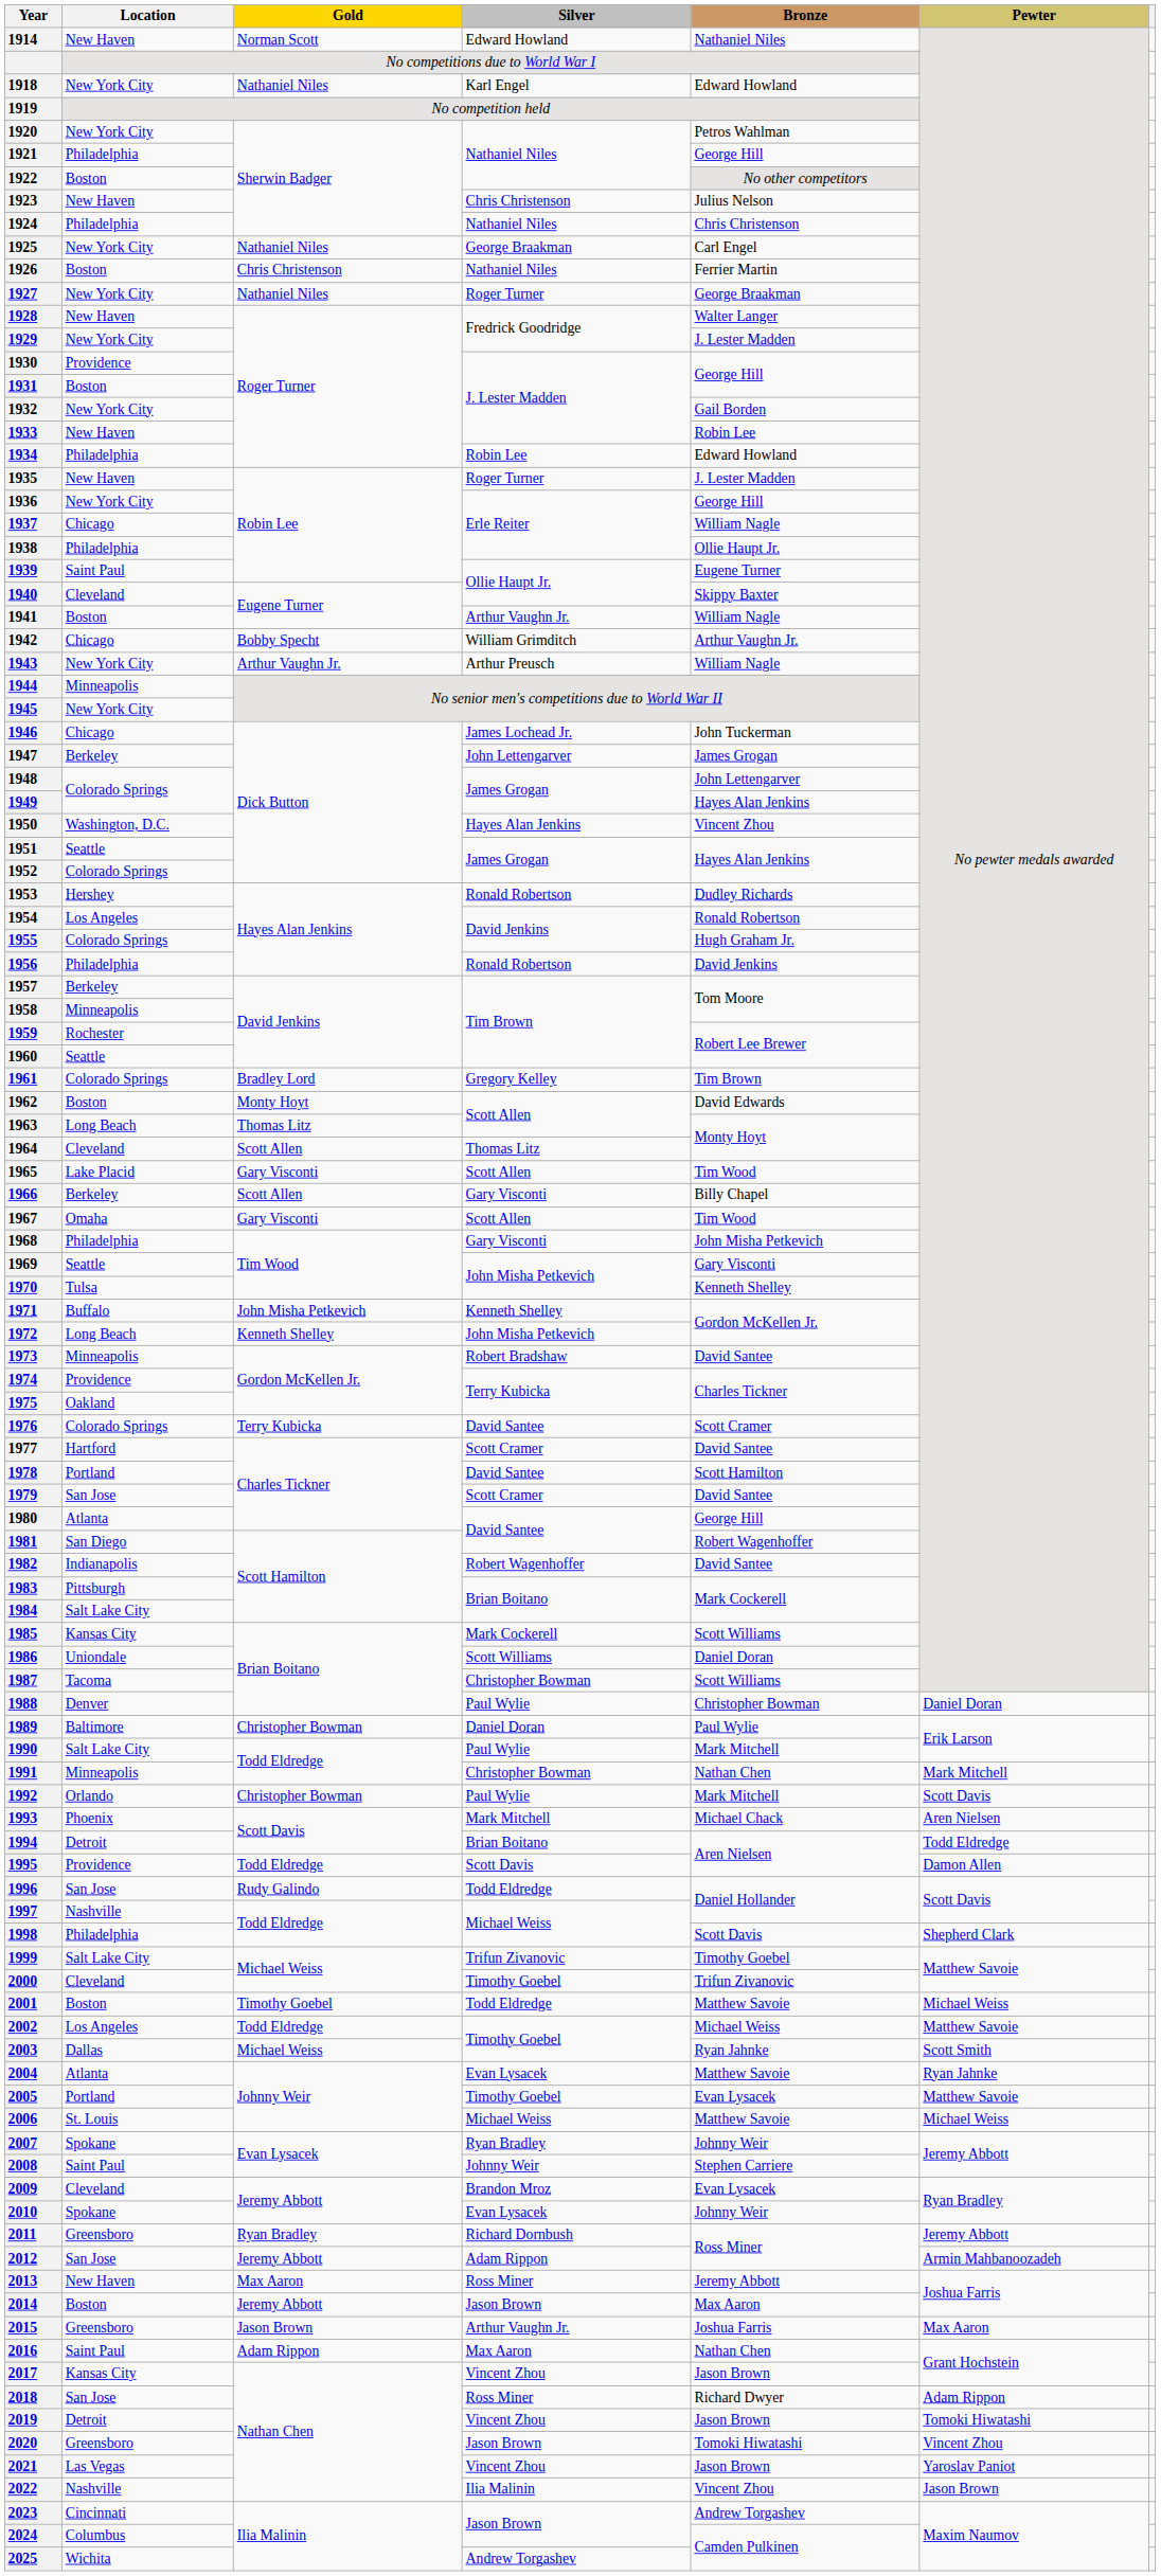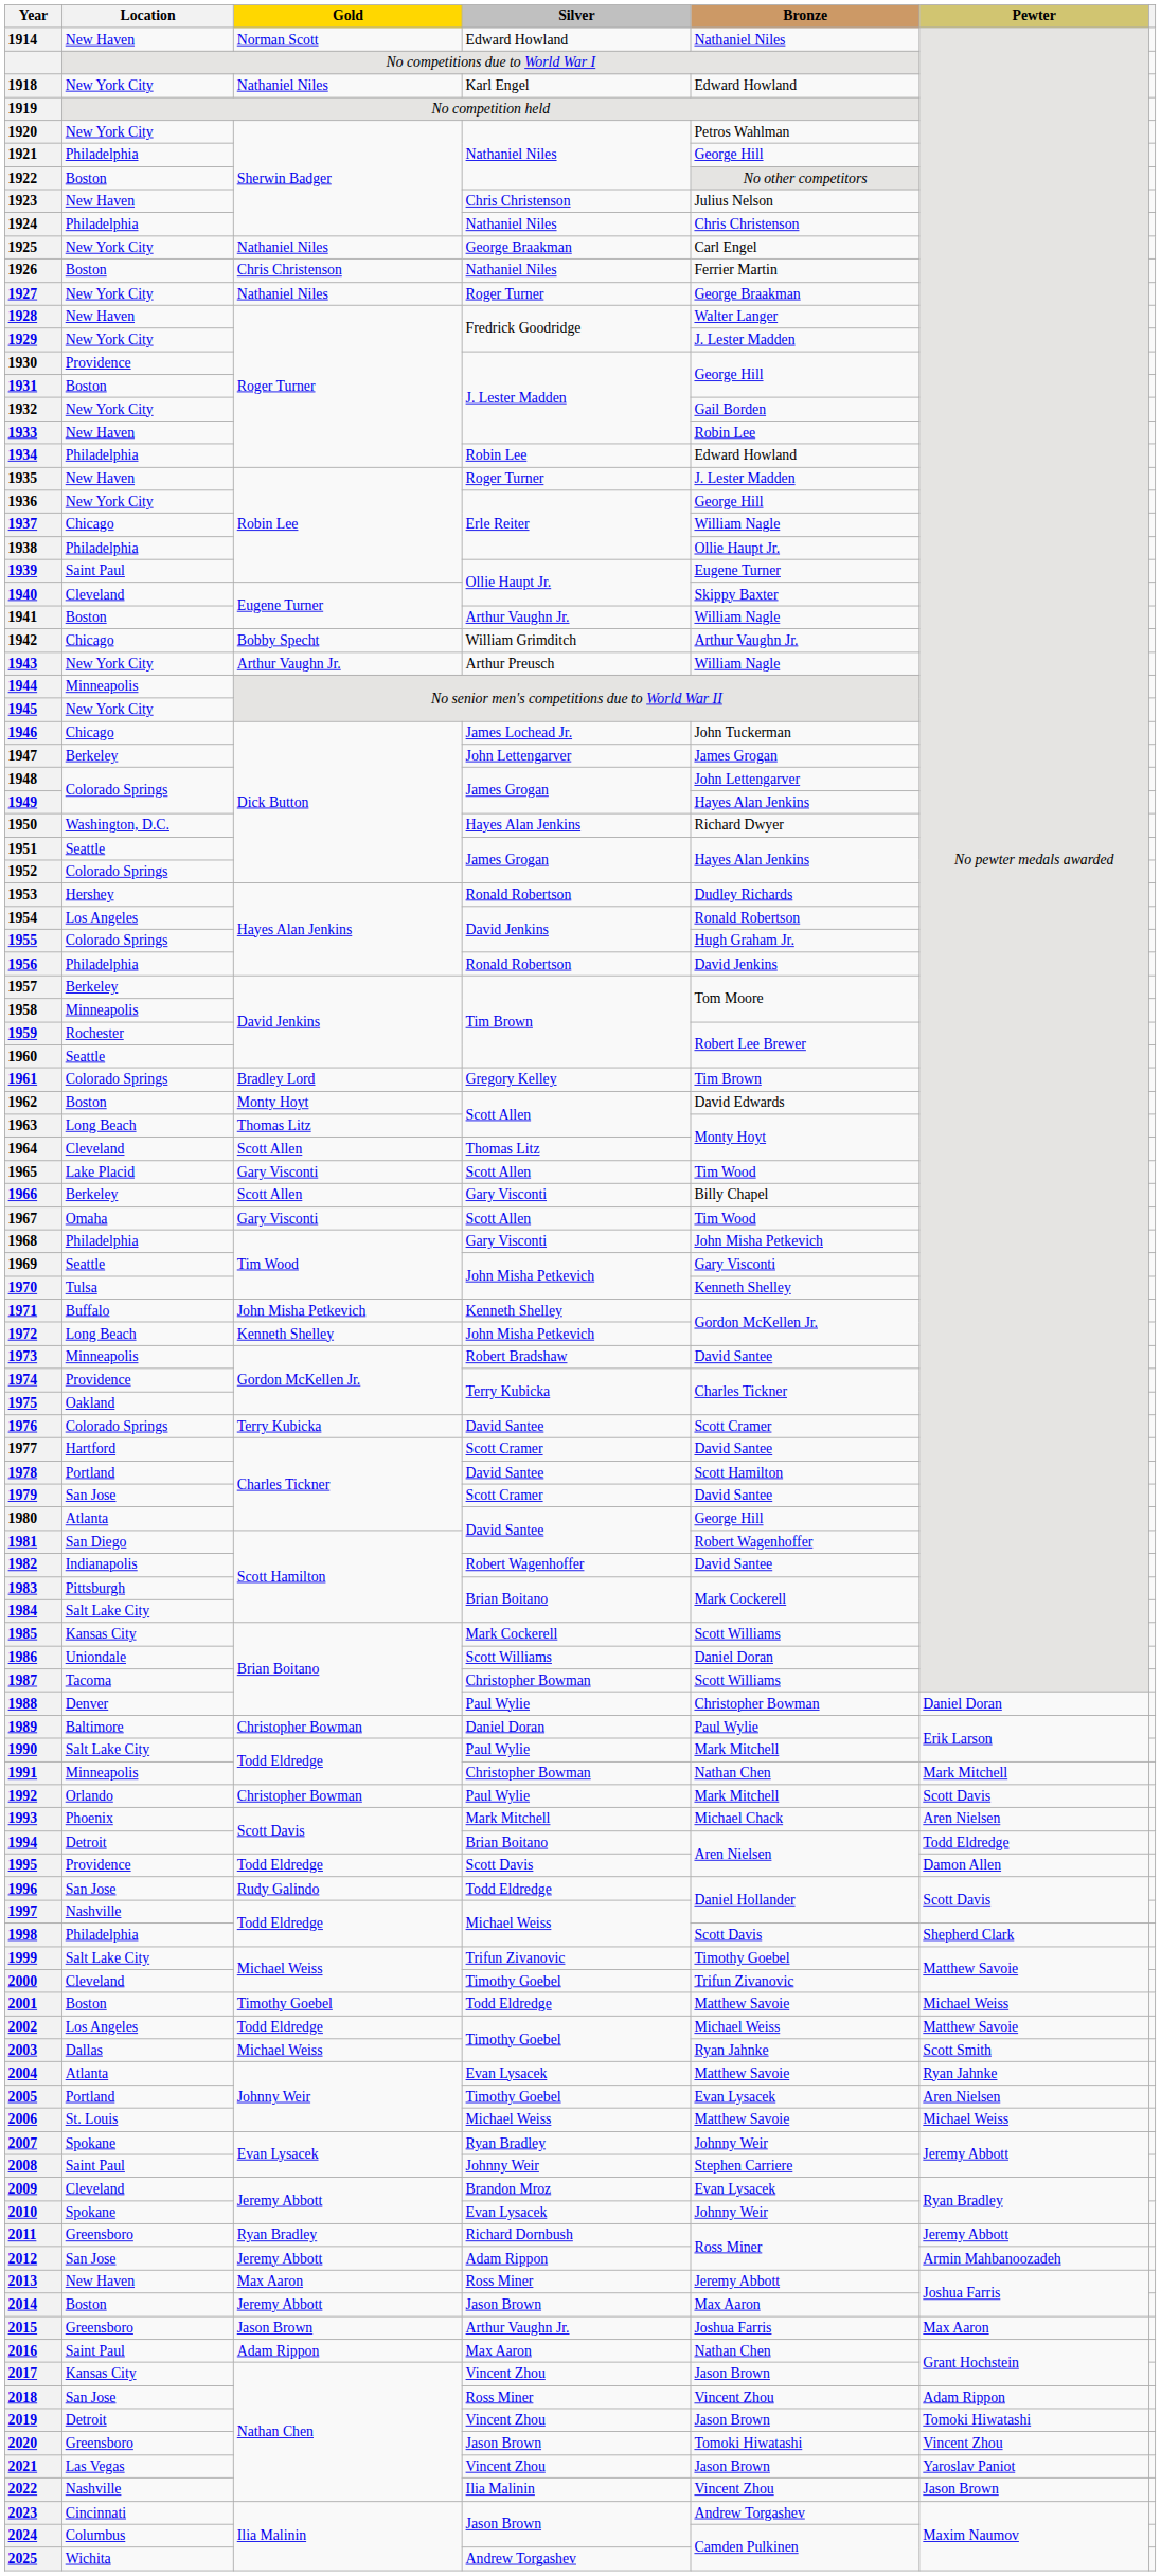1950 | Bronze: Vincent Zhou -> Richard Dwyer
2005 | Pewter: Matthew Savoie -> Aren Nielsen
2018 | Bronze: Richard Dwyer -> Vincent Zhou
